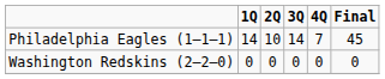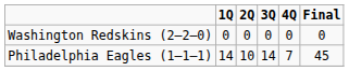rows swapped: Philadelphia Eagles (1–1–1) <-> Washington Redskins (2–2–0)
